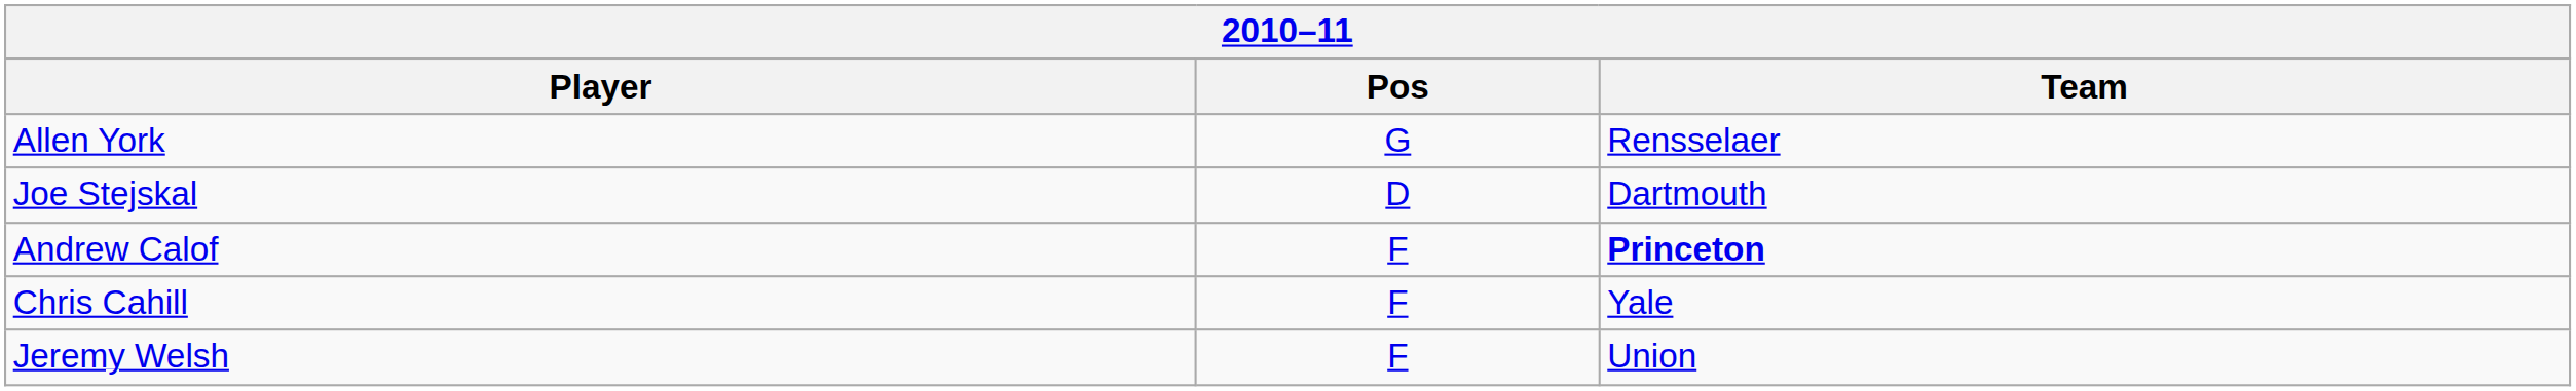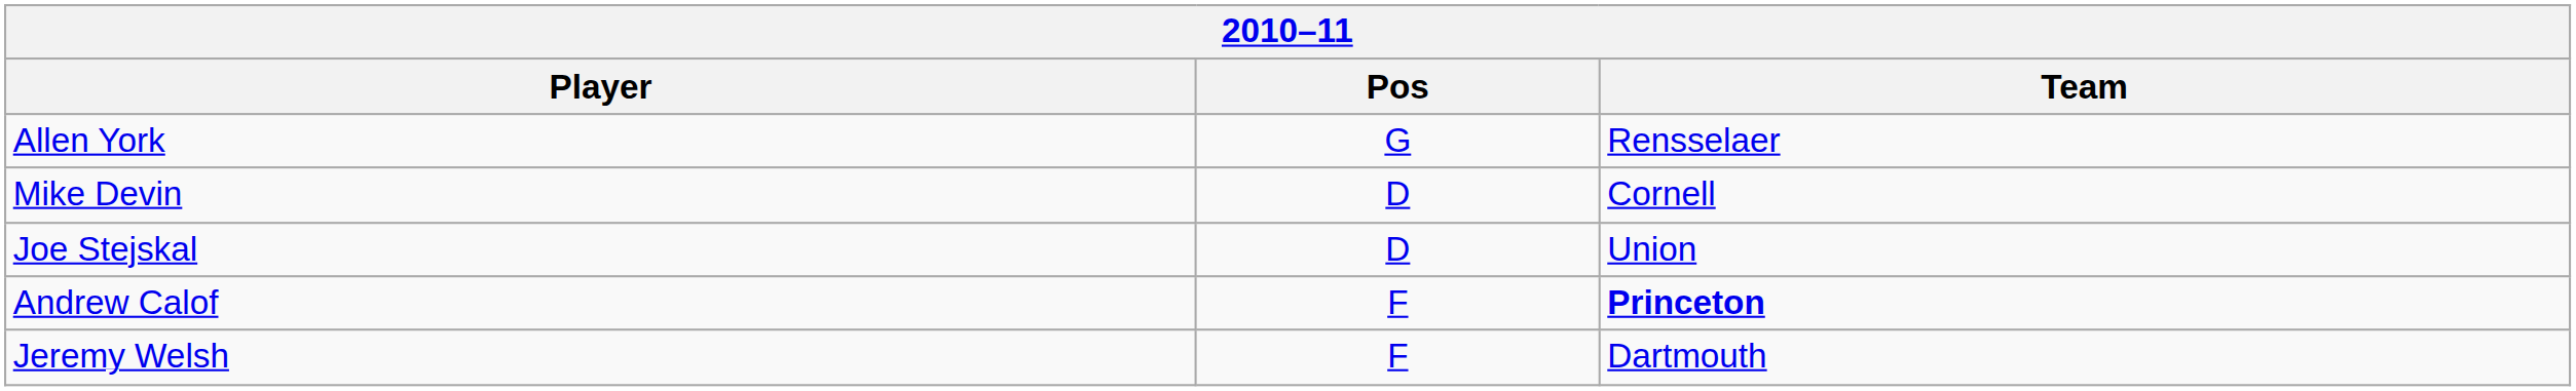+ row: Mike Devin | D | Cornell
Joe Stejskal | Team: Dartmouth -> Union
- row: Chris Cahill | F | Yale
Jeremy Welsh | Team: Union -> Dartmouth
